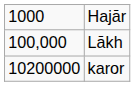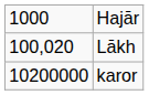Lākh | column 1: 100,000 -> 100,020
